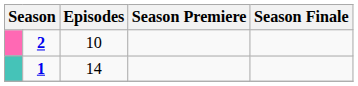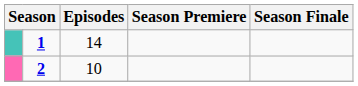rows swapped: 1 <-> 2
